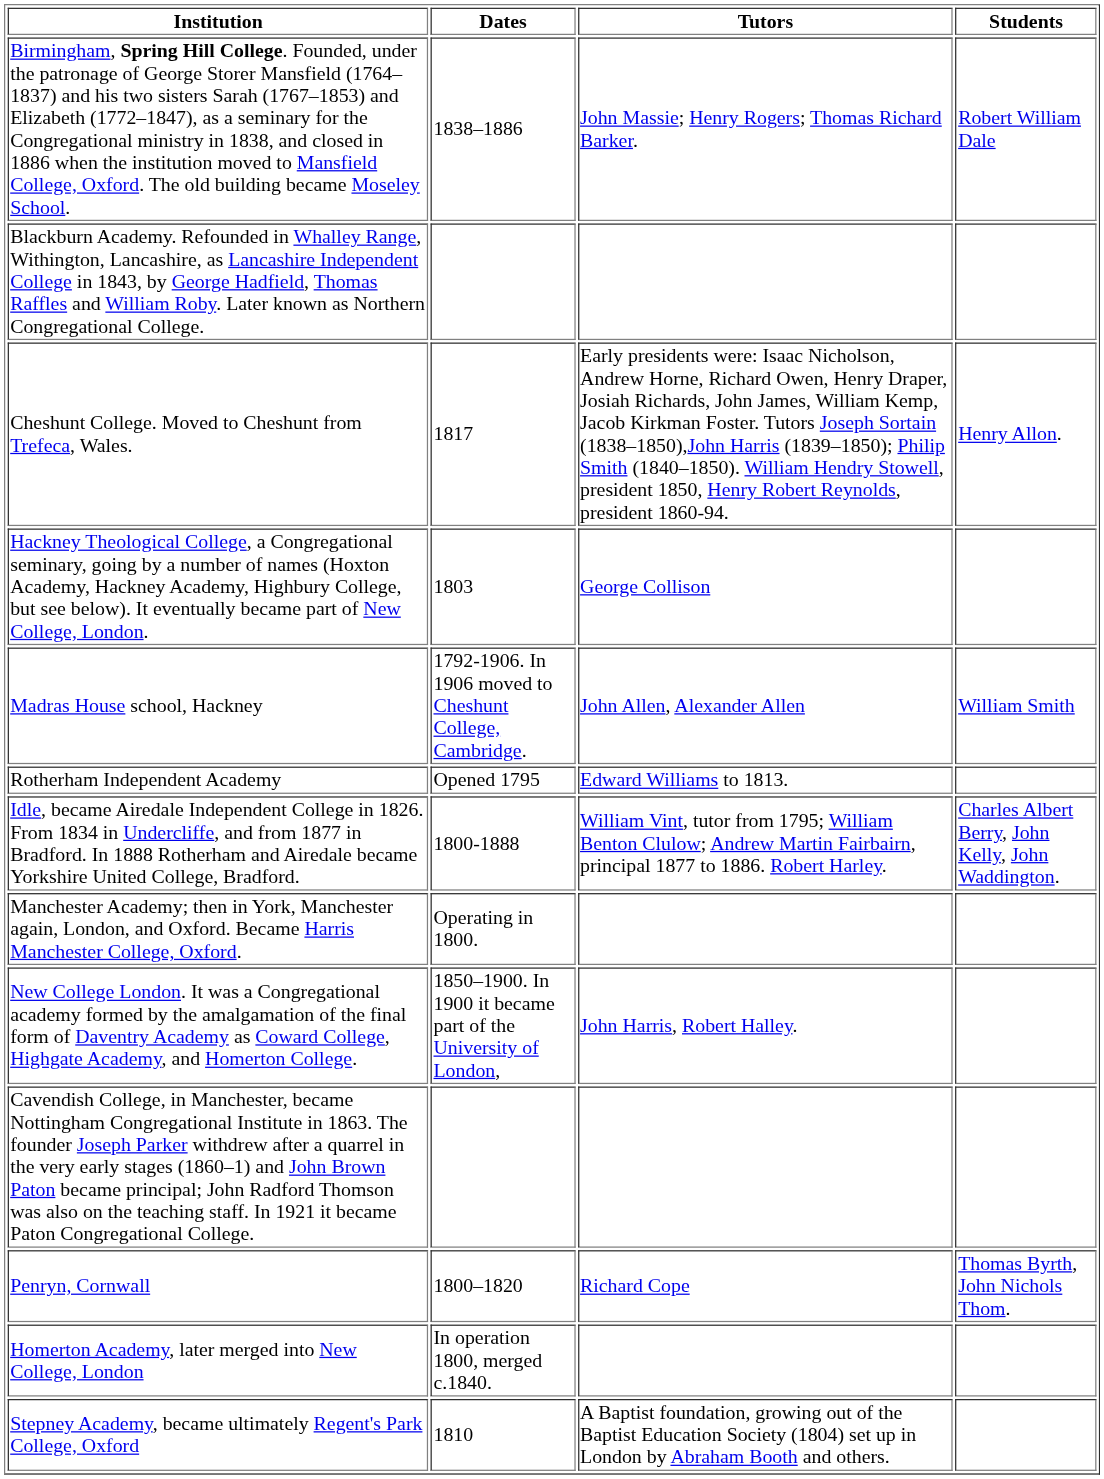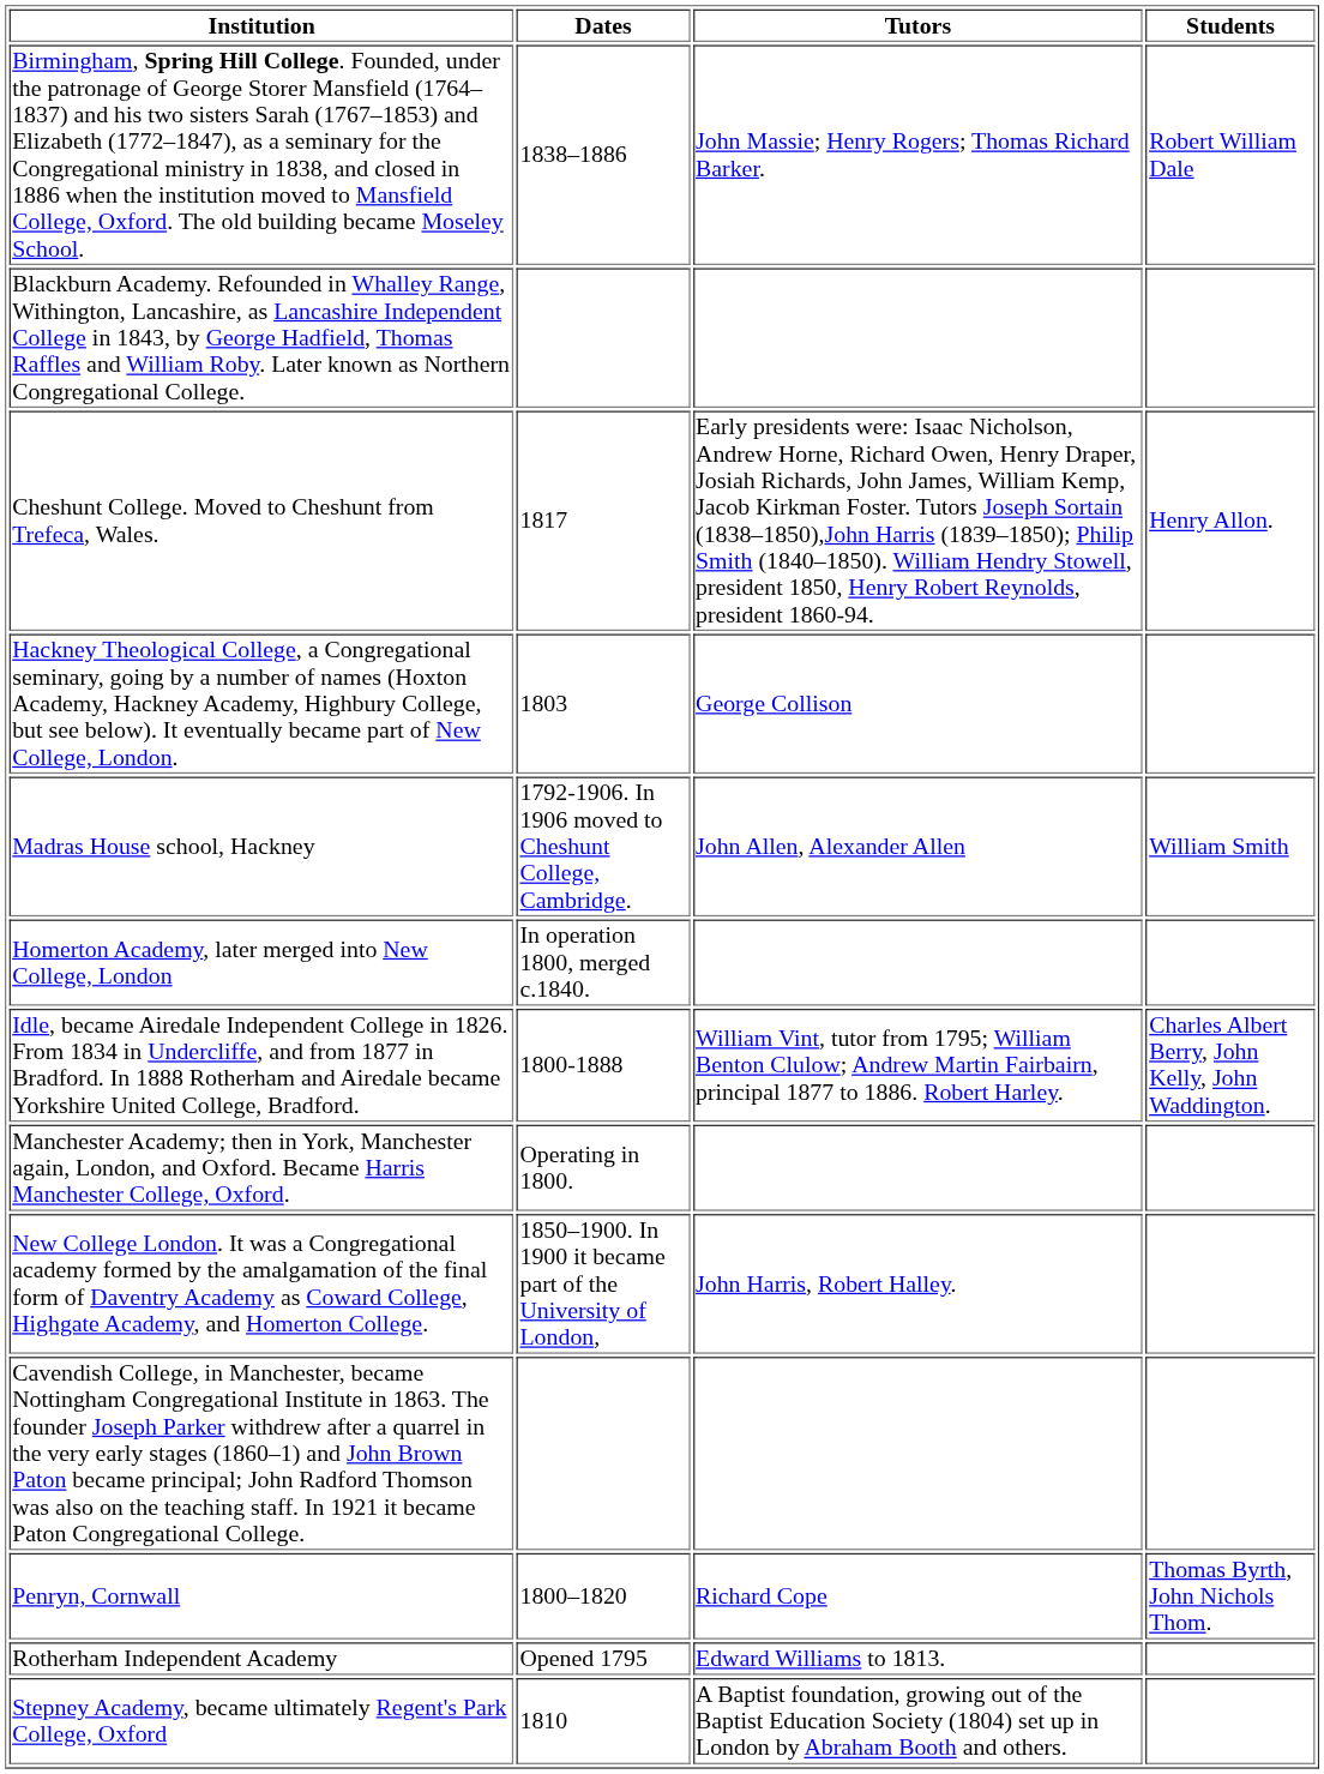rows swapped: Homerton Academy, later merged into New College, London <-> Rotherham Independent Academy
